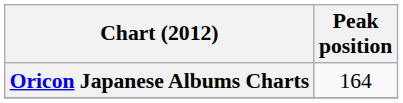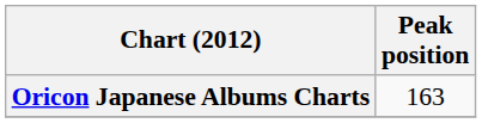Oricon Japanese Albums Charts | Peak position: 164 -> 163
